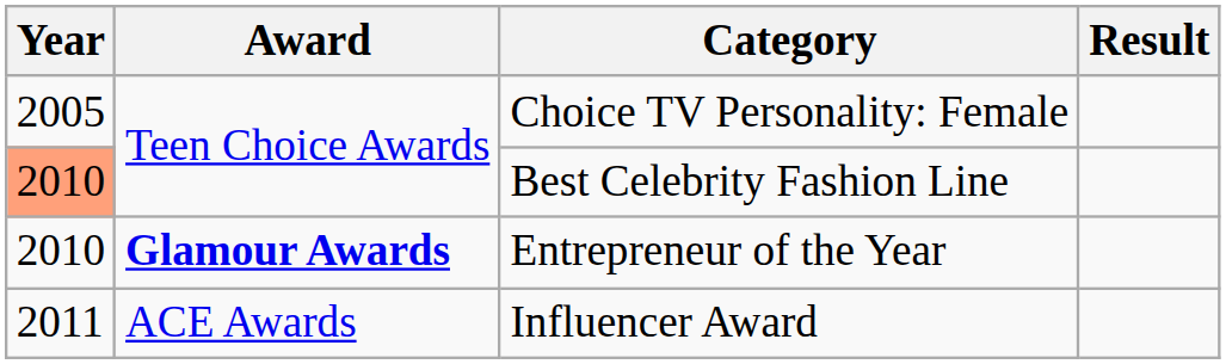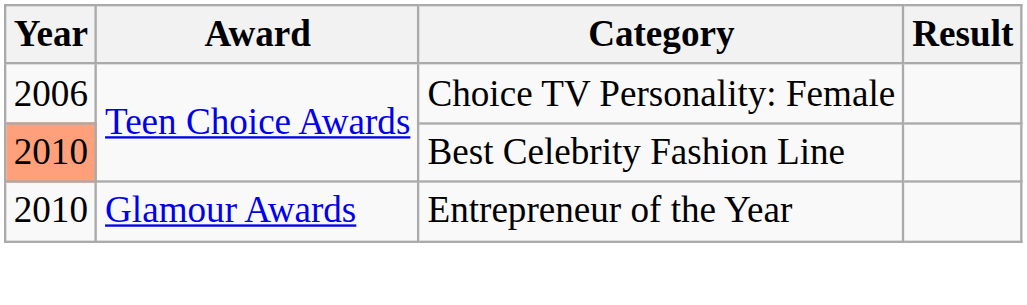Choice TV Personality: Female | Year: 2005 -> 2006
Entrepreneur of the Year | Award: bold -> normal
- row: 2011 | ACE Awards | Influencer Award
